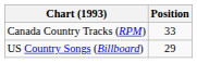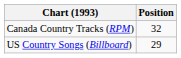Canada Country Tracks (RPM) | Position: 33 -> 32
